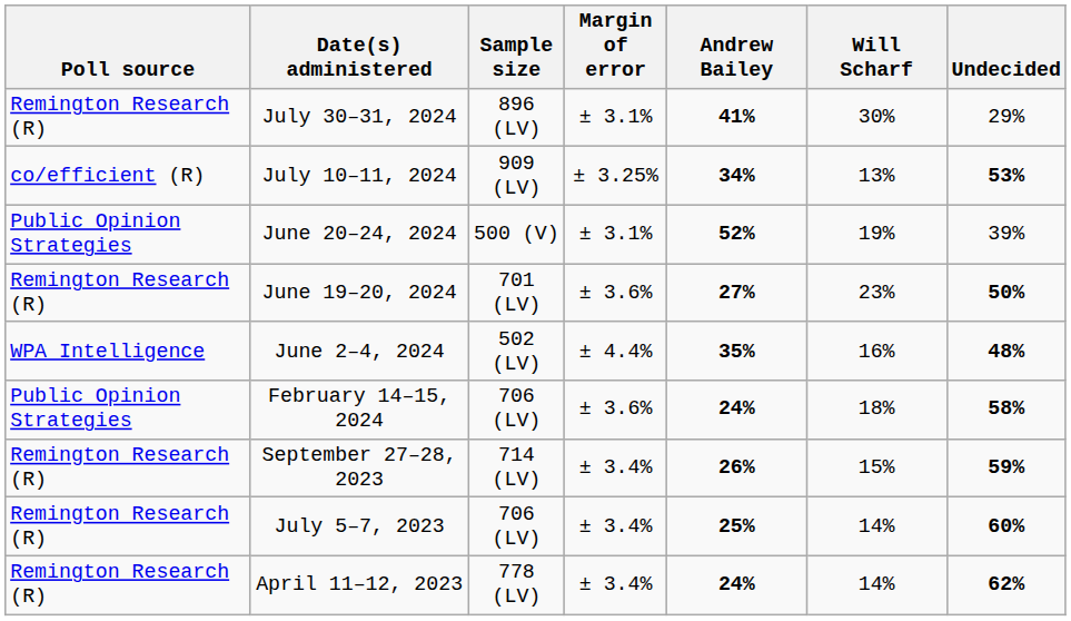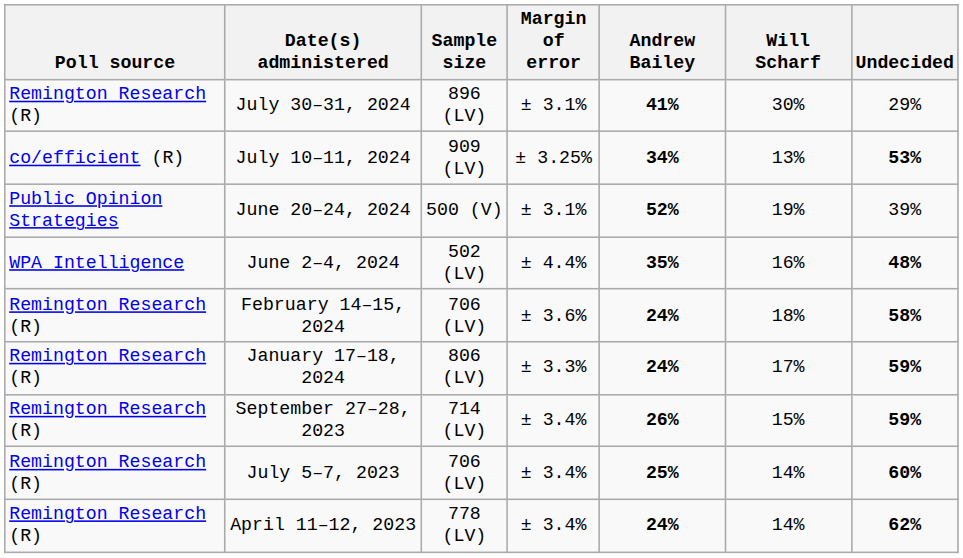- row: Remington Research (R) | June 19–20, 2024 | 701 (LV) | ± 3.6% | 27% | 23% | 50%
February 14–15, 2024 | Poll source: Public Opinion Strategies -> Remington Research (R)
+ row: Remington Research (R) | January 17–18, 2024 | 806 (LV) | ± 3.3% | 24% | 17% | 59%
